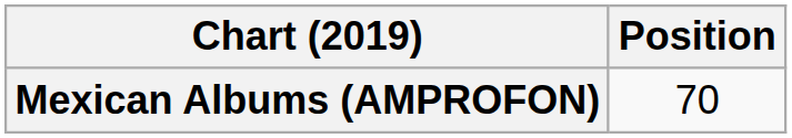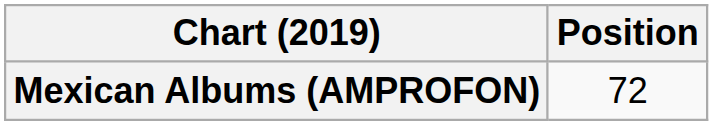Mexican Albums (AMPROFON) | Position: 70 -> 72
